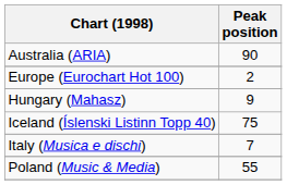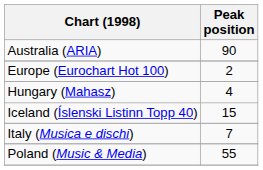Hungary (Mahasz) | Peak position: 9 -> 4
Iceland (Íslenski Listinn Topp 40) | Peak position: 75 -> 15
